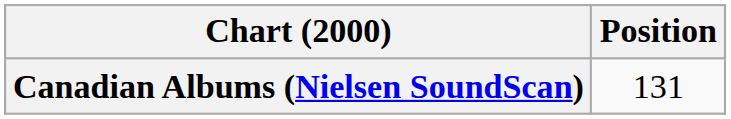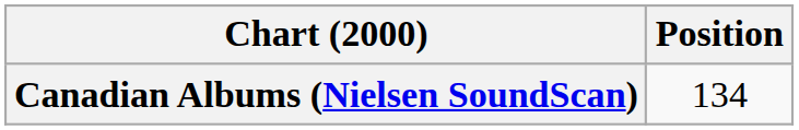Canadian Albums (Nielsen SoundScan) | Position: 131 -> 134
